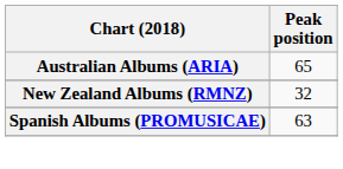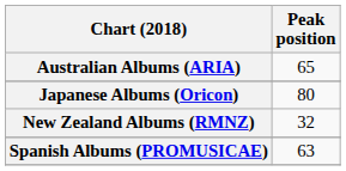+ row: Japanese Albums (Oricon) | 80
